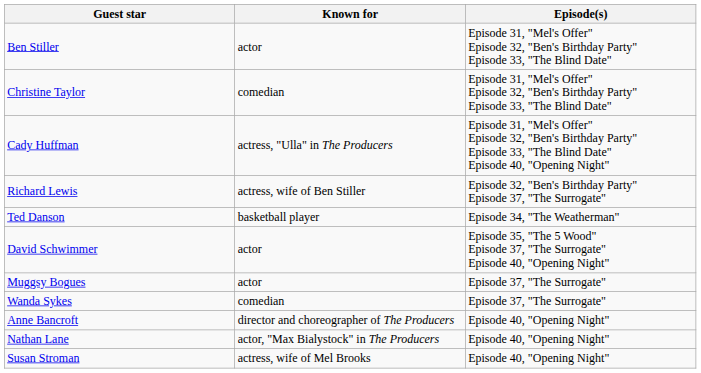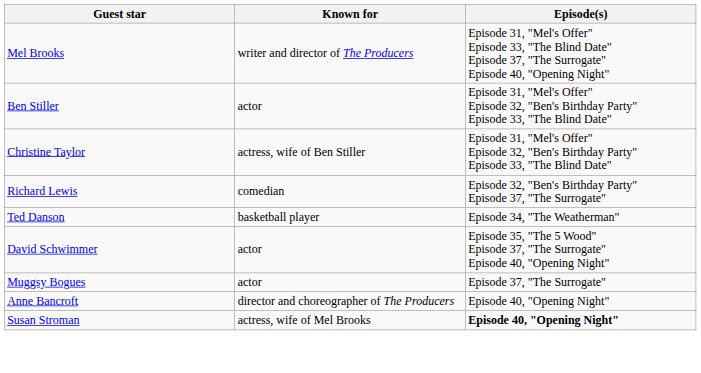+ row: Mel Brooks | writer and director of The Producers | Episode 31, "Mel's Offer" Episode 33, "The Blind Date" Episode 37, "The Surrogate" Episode 40, "Opening Night"
Christine Taylor | Known for: comedian -> actress, wife of Ben Stiller
- row: Cady Huffman | actress, "Ulla" in The Producers | Episode 31, "Mel's Offer" Episode 32, "Ben's Birthday Party" Episode 33, "The Blind Date" Episode 40, "Opening Night"
Richard Lewis | Known for: actress, wife of Ben Stiller -> comedian
- row: Wanda Sykes | comedian | Episode 37, "The Surrogate"
- row: Nathan Lane | actor, "Max Bialystock" in The Producers | Episode 40, "Opening Night"
Susan Stroman | Episode(s): normal -> bold
